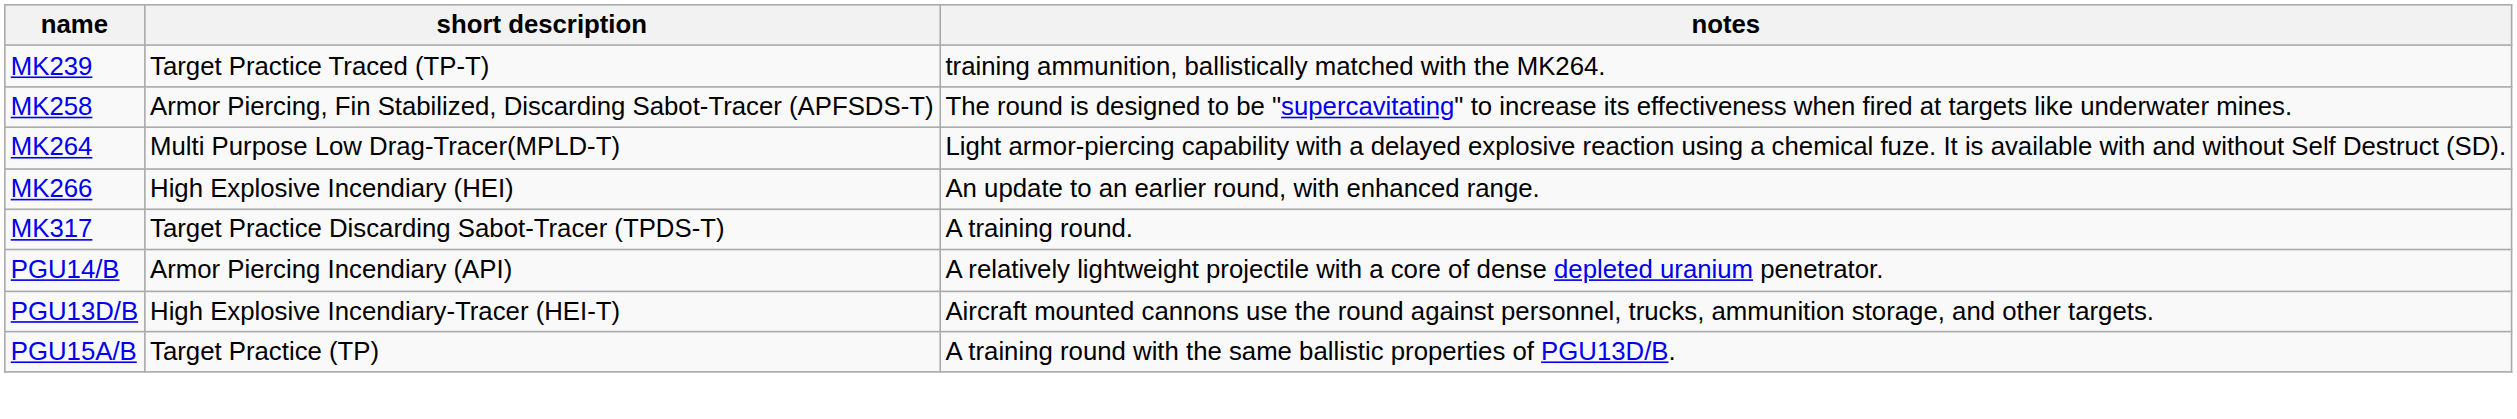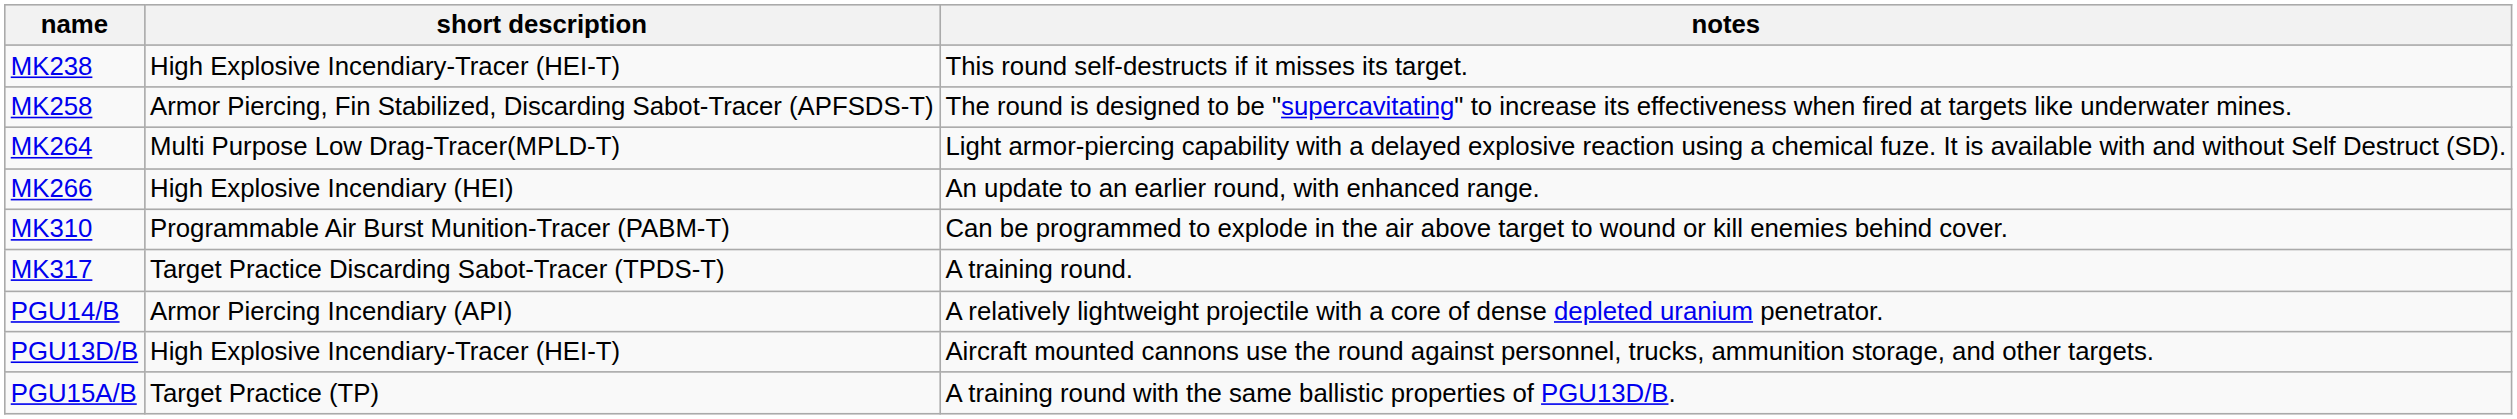+ row: MK238 | High Explosive Incendiary-Tracer (HEI-T) | This round self-destructs if it misses its target.
- row: MK239 | Target Practice Traced (TP-T) | training ammunition, ballistically matched with the MK264.
+ row: MK310 | Programmable Air Burst Munition-Tracer (PABM-T) | Can be programmed to explode in the air above target to wound or kill enemies behind cover.
